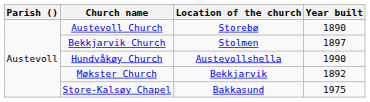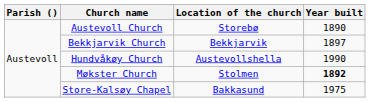Bekkjarvik Church | Location of the church: Stolmen -> Bekkjarvik
Møkster Church | Location of the church: Bekkjarvik -> Stolmen
Møkster Church | Year built: normal -> bold
